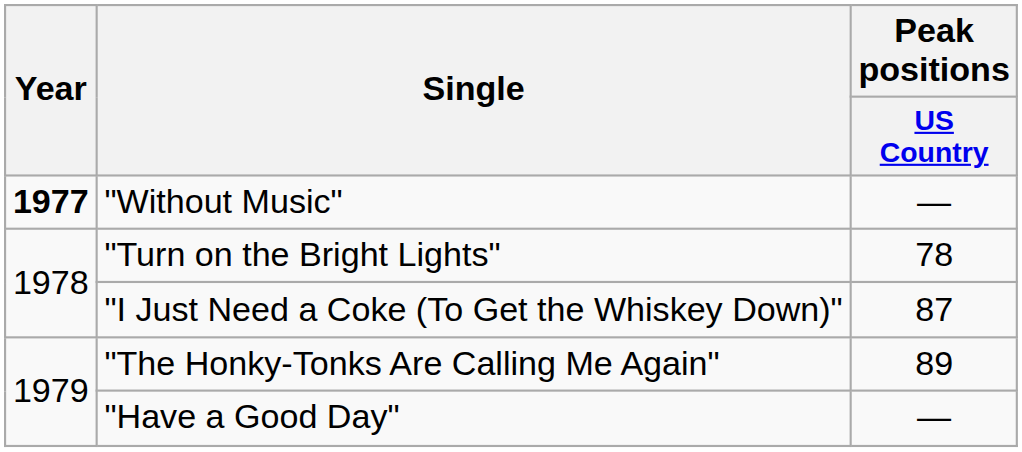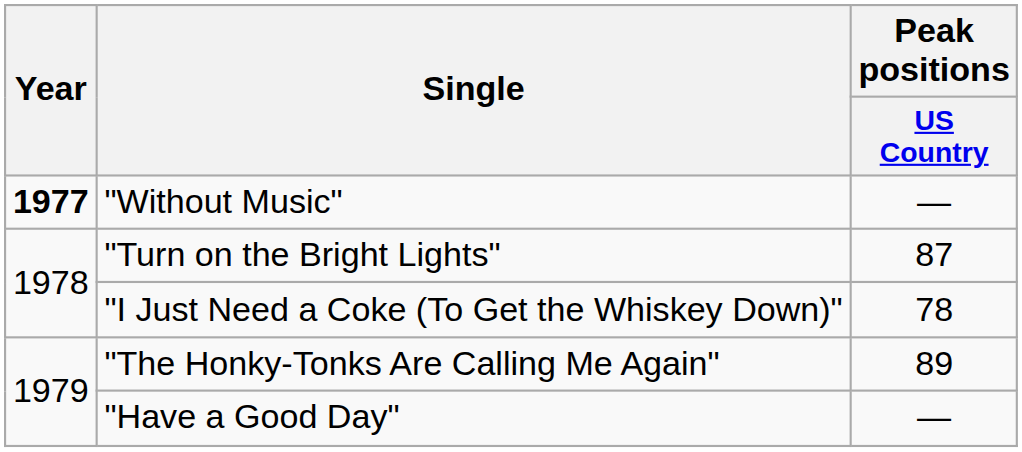"Turn on the Bright Lights" | Peak positions / US Country: 78 -> 87
"I Just Need a Coke (To Get the Whiskey Down)" | Peak positions / US Country: 87 -> 78
